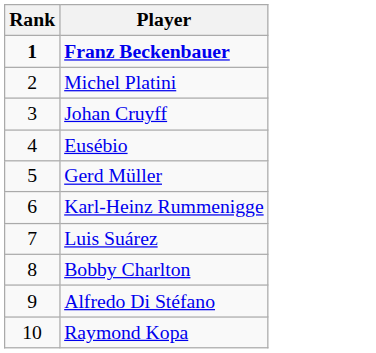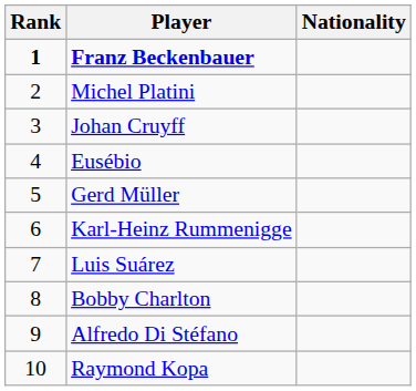+ column: Nationality
